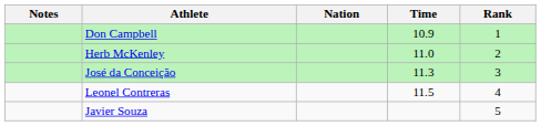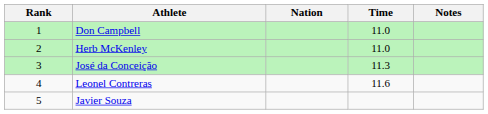columns swapped: Rank <-> Notes
Don Campbell | Time: 10.9 -> 11.0
Leonel Contreras | Time: 11.5 -> 11.6
